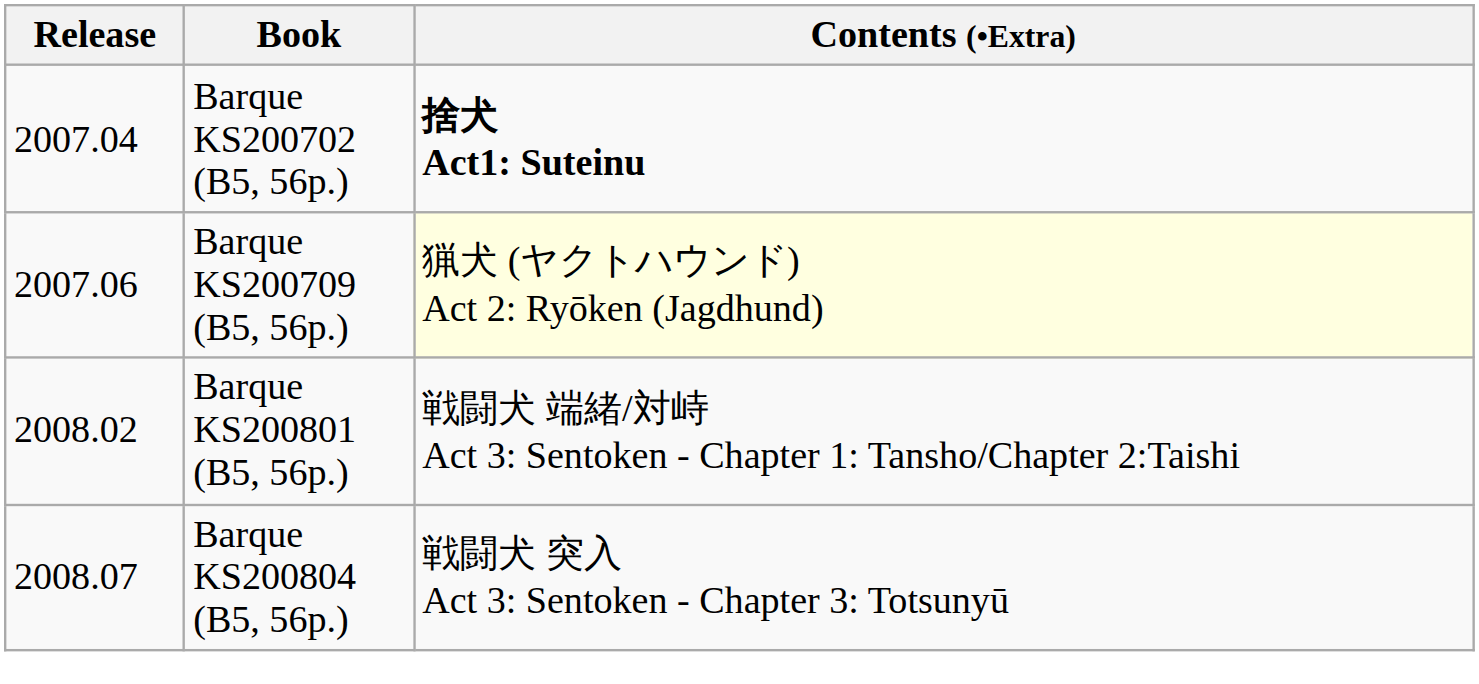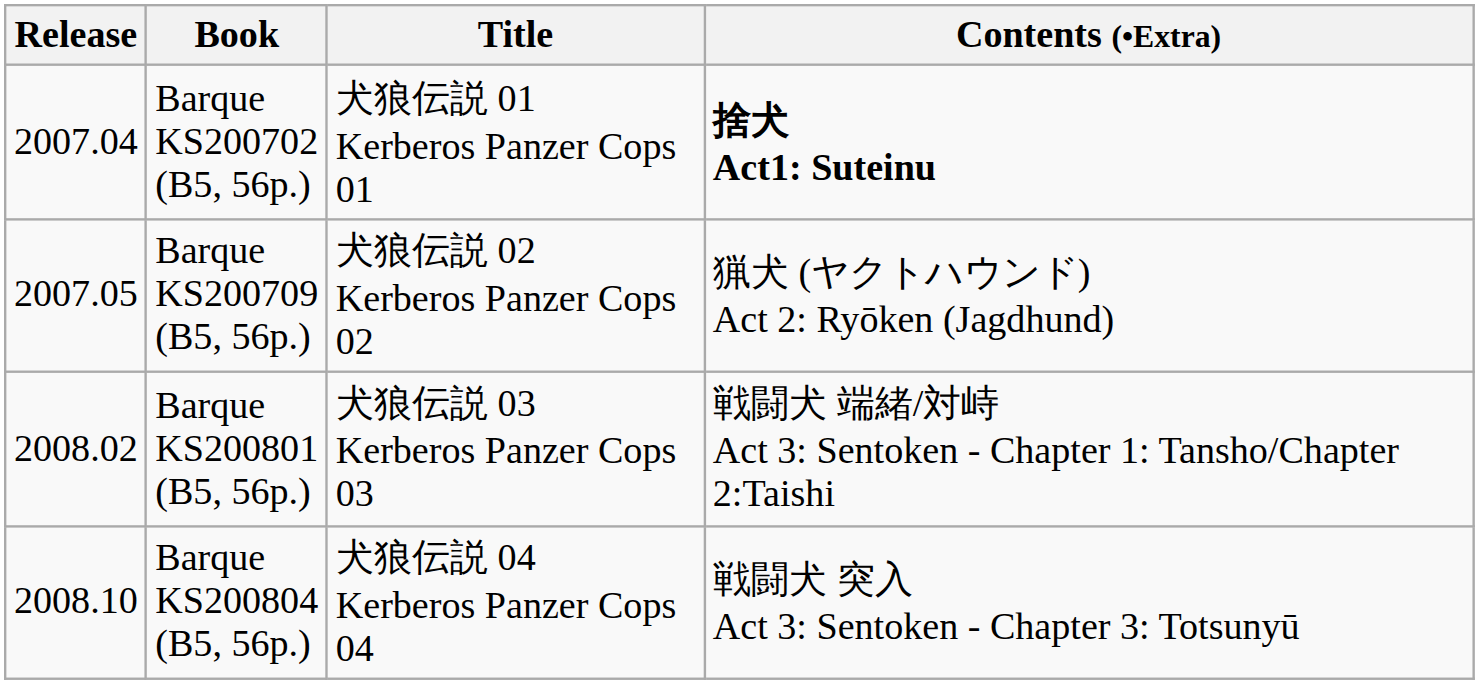+ column: Title | 犬狼伝説 01 Kerberos Panzer Cops 01 | 犬狼伝説 02 Kerberos Panzer Cops 02 | 犬狼伝説 03 Kerberos Panzer Cops 03 | 犬狼伝説 04 Kerberos Panzer Cops 04
Barque KS200709 (B5, 56p.) | Release: 2007.06 -> 2007.05
Barque KS200709 (B5, 56p.) | Contents (•Extra): lightyellow background -> no background
Barque KS200804 (B5, 56p.) | Release: 2008.07 -> 2008.10
